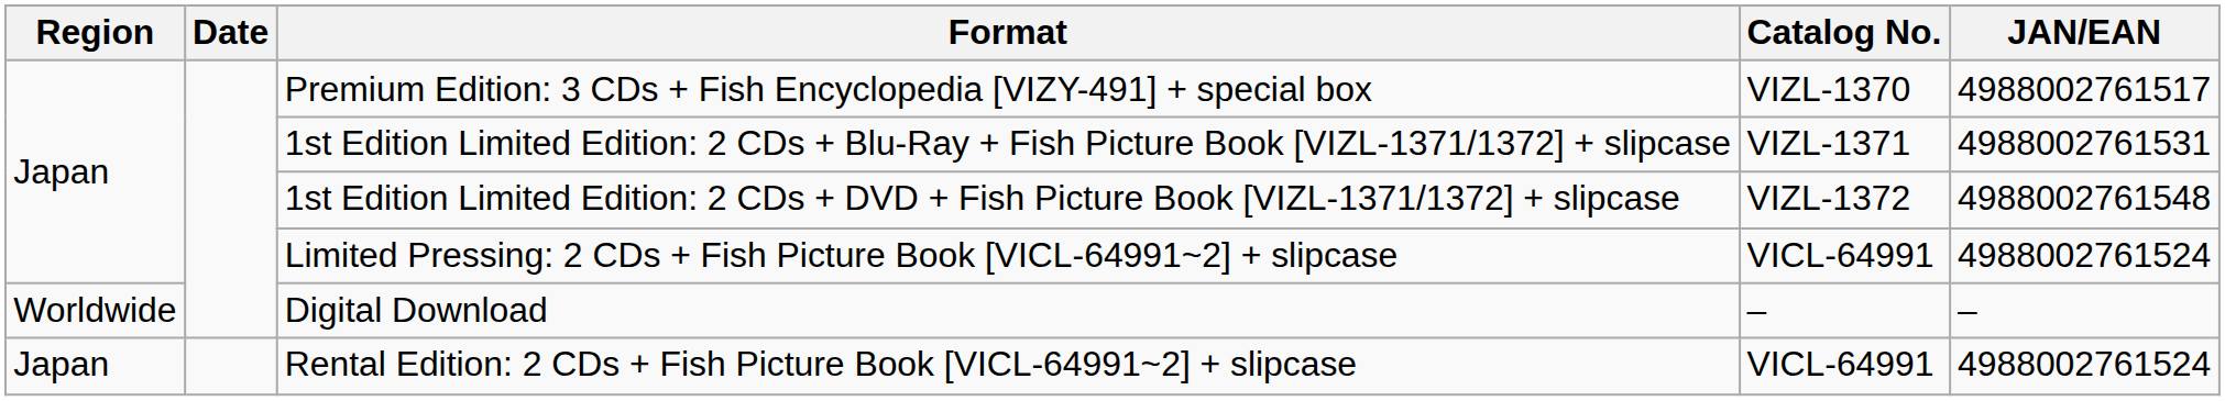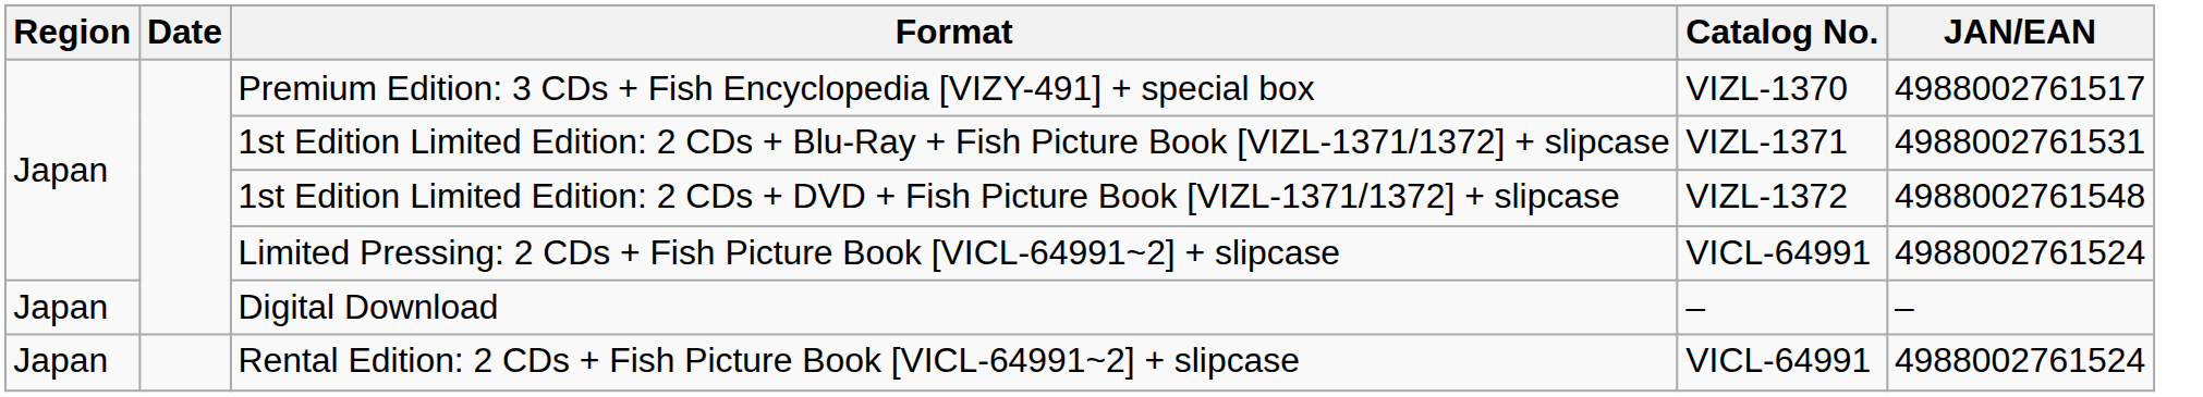Digital Download | Region: Worldwide -> Japan
